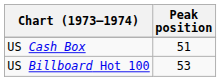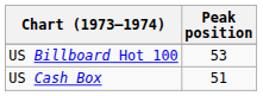rows swapped: US Billboard Hot 100 <-> US Cash Box
